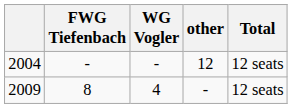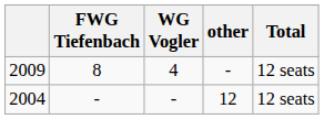rows swapped: 2009 <-> 2004
